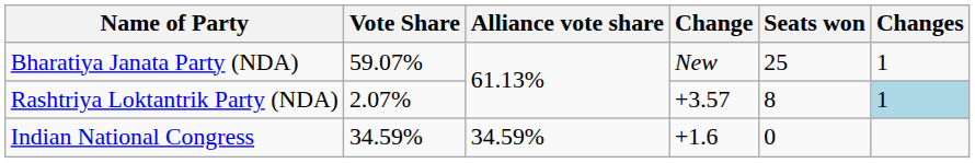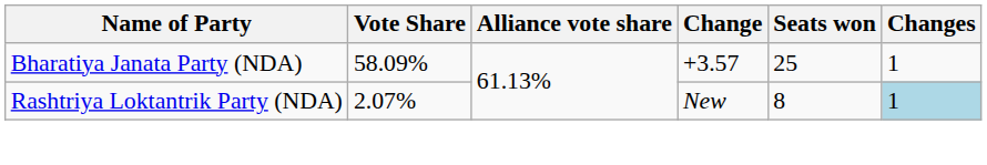Bharatiya Janata Party (NDA) | Vote Share: 59.07% -> 58.09%
Bharatiya Janata Party (NDA) | Change: New -> +3.57
Rashtriya Loktantrik Party (NDA) | Change: +3.57 -> New
- row: Indian National Congress | 34.59% | 34.59% | +1.6 | 0
